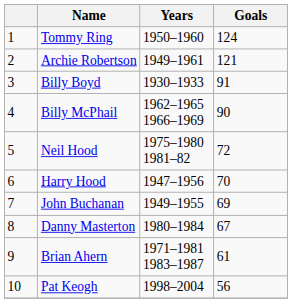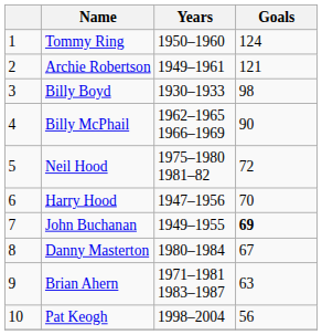Billy Boyd | Goals: 91 -> 98
John Buchanan | Goals: normal -> bold
Brian Ahern | Goals: 61 -> 63
